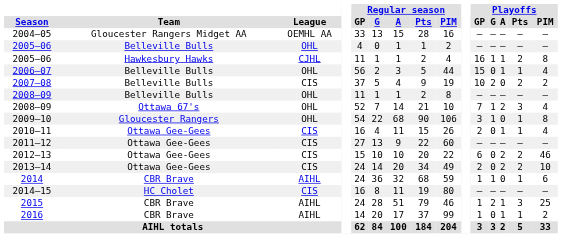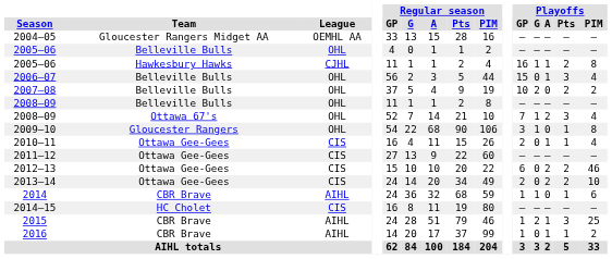2006–07 | Playoffs / Pts: 1 -> 3
2007–08 | League: CIS -> OHL
